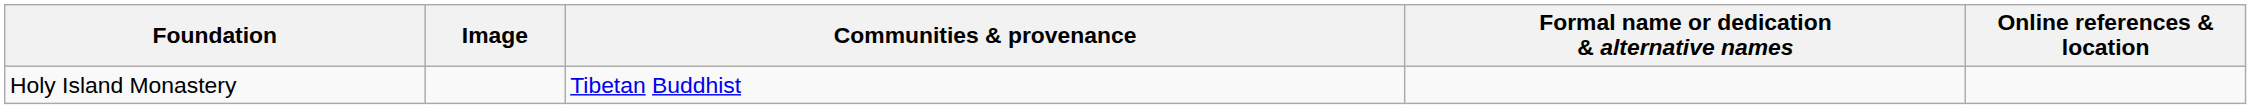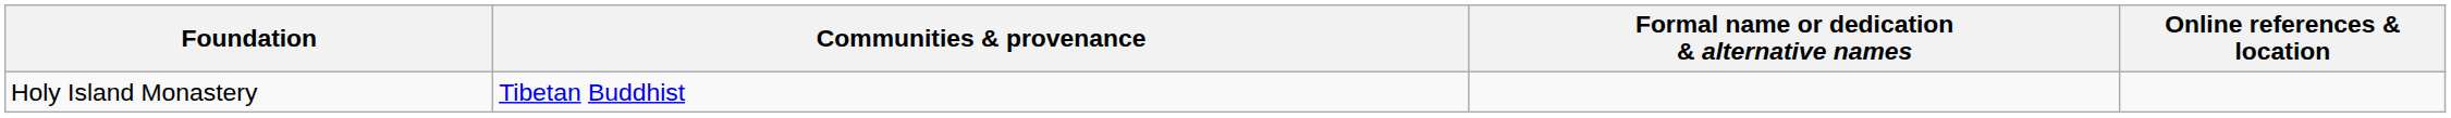- column: Image
